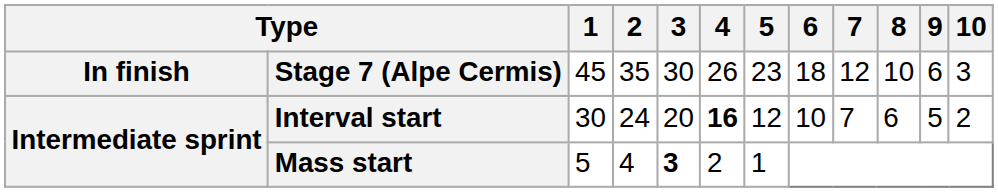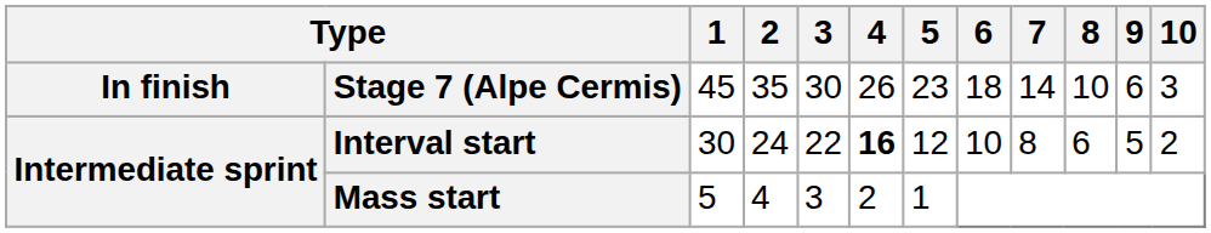Stage 7 (Alpe Cermis) | 7: 12 -> 14
Interval start | 3: 20 -> 22
Interval start | 7: 7 -> 8
Mass start | 3: bold -> normal
